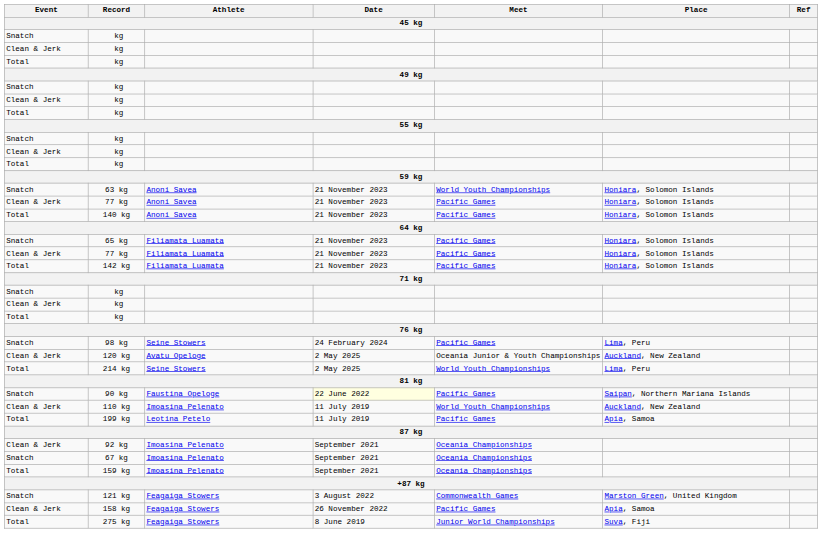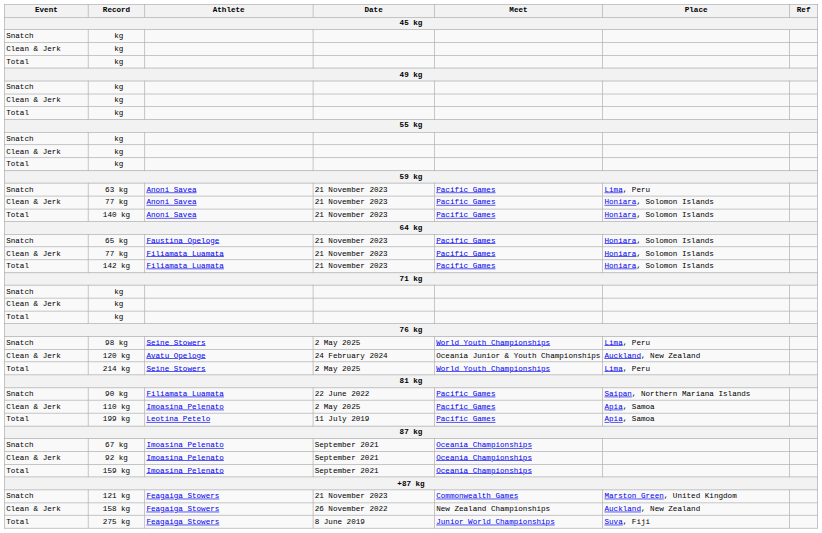63 kg | Meet: World Youth Championships -> Pacific Games
63 kg | Place: Honiara, Solomon Islands -> Lima, Peru
65 kg | Athlete: Filiamata Luamata -> Faustina Opeloge
98 kg | Date: 24 February 2024 -> 2 May 2025
98 kg | Meet: Pacific Games -> World Youth Championships
120 kg | Date: 2 May 2025 -> 24 February 2024
90 kg | Athlete: Faustina Opeloge -> Filiamata Luamata
90 kg | Date: lightyellow background -> no background
110 kg | Date: 11 July 2019 -> 2 May 2025
110 kg | Meet: World Youth Championships -> Pacific Games
110 kg | Place: Auckland, New Zealand -> Apia, Samoa
rows swapped: 67 kg <-> 92 kg
121 kg | Date: 3 August 2022 -> 21 November 2023
158 kg | Meet: Pacific Games -> New Zealand Championships
158 kg | Place: Apia, Samoa -> Auckland, New Zealand
